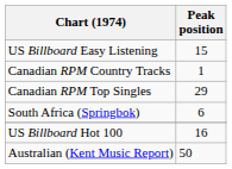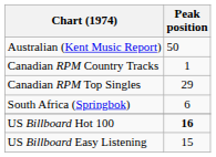rows swapped: Australian (Kent Music Report) <-> US Billboard Easy Listening
US Billboard Hot 100 | Peak position: normal -> bold
